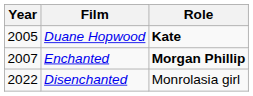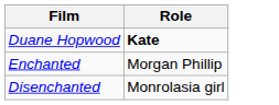- column: Year | 2005 | 2007 | 2022
Enchanted | Role: bold -> normal
